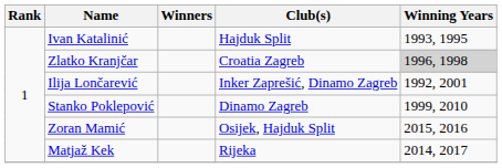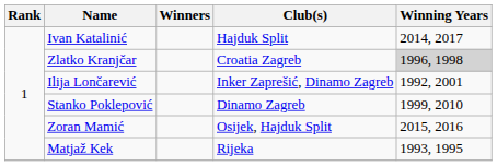Ivan Katalinić | Winning Years: 1993, 1995 -> 2014, 2017
Matjaž Kek | Winning Years: 2014, 2017 -> 1993, 1995
